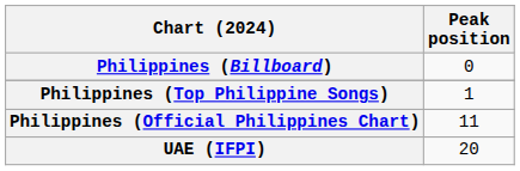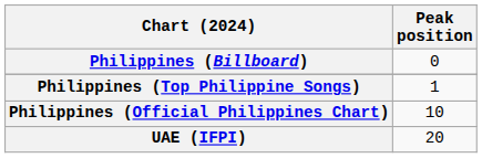Philippines (Official Philippines Chart) | Peak position: 11 -> 10
